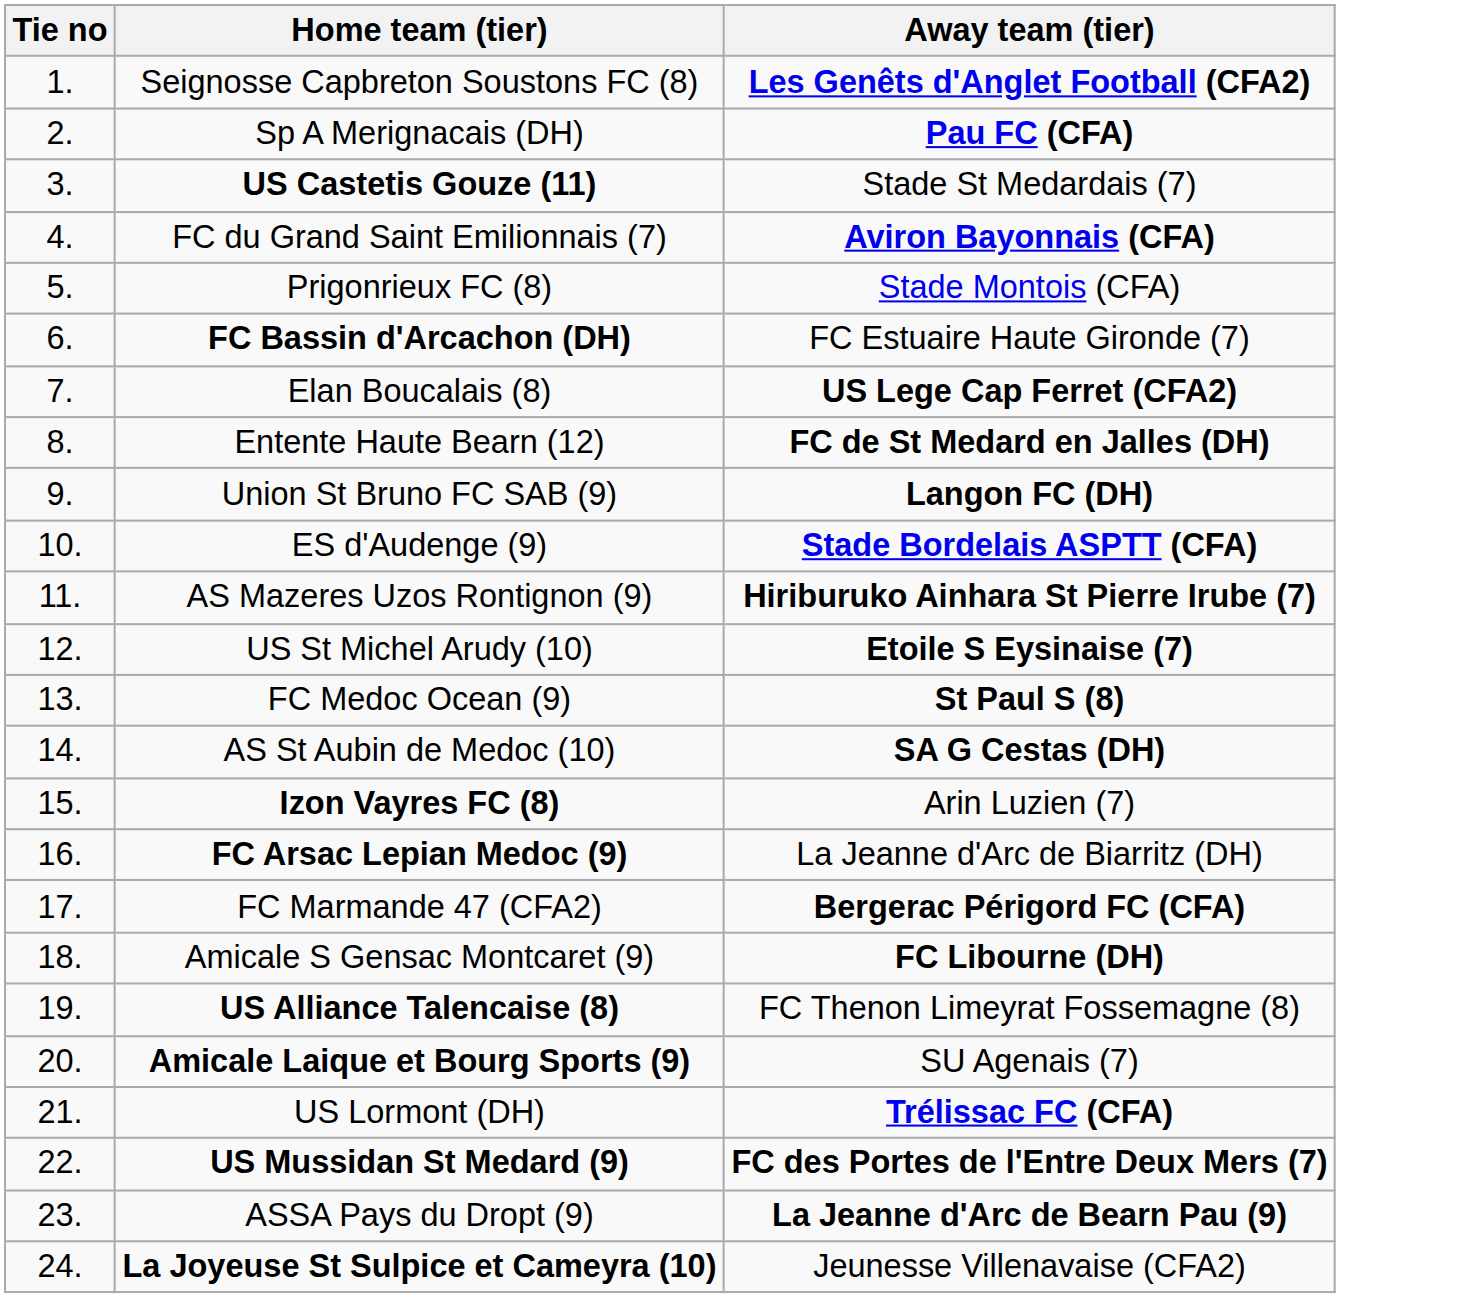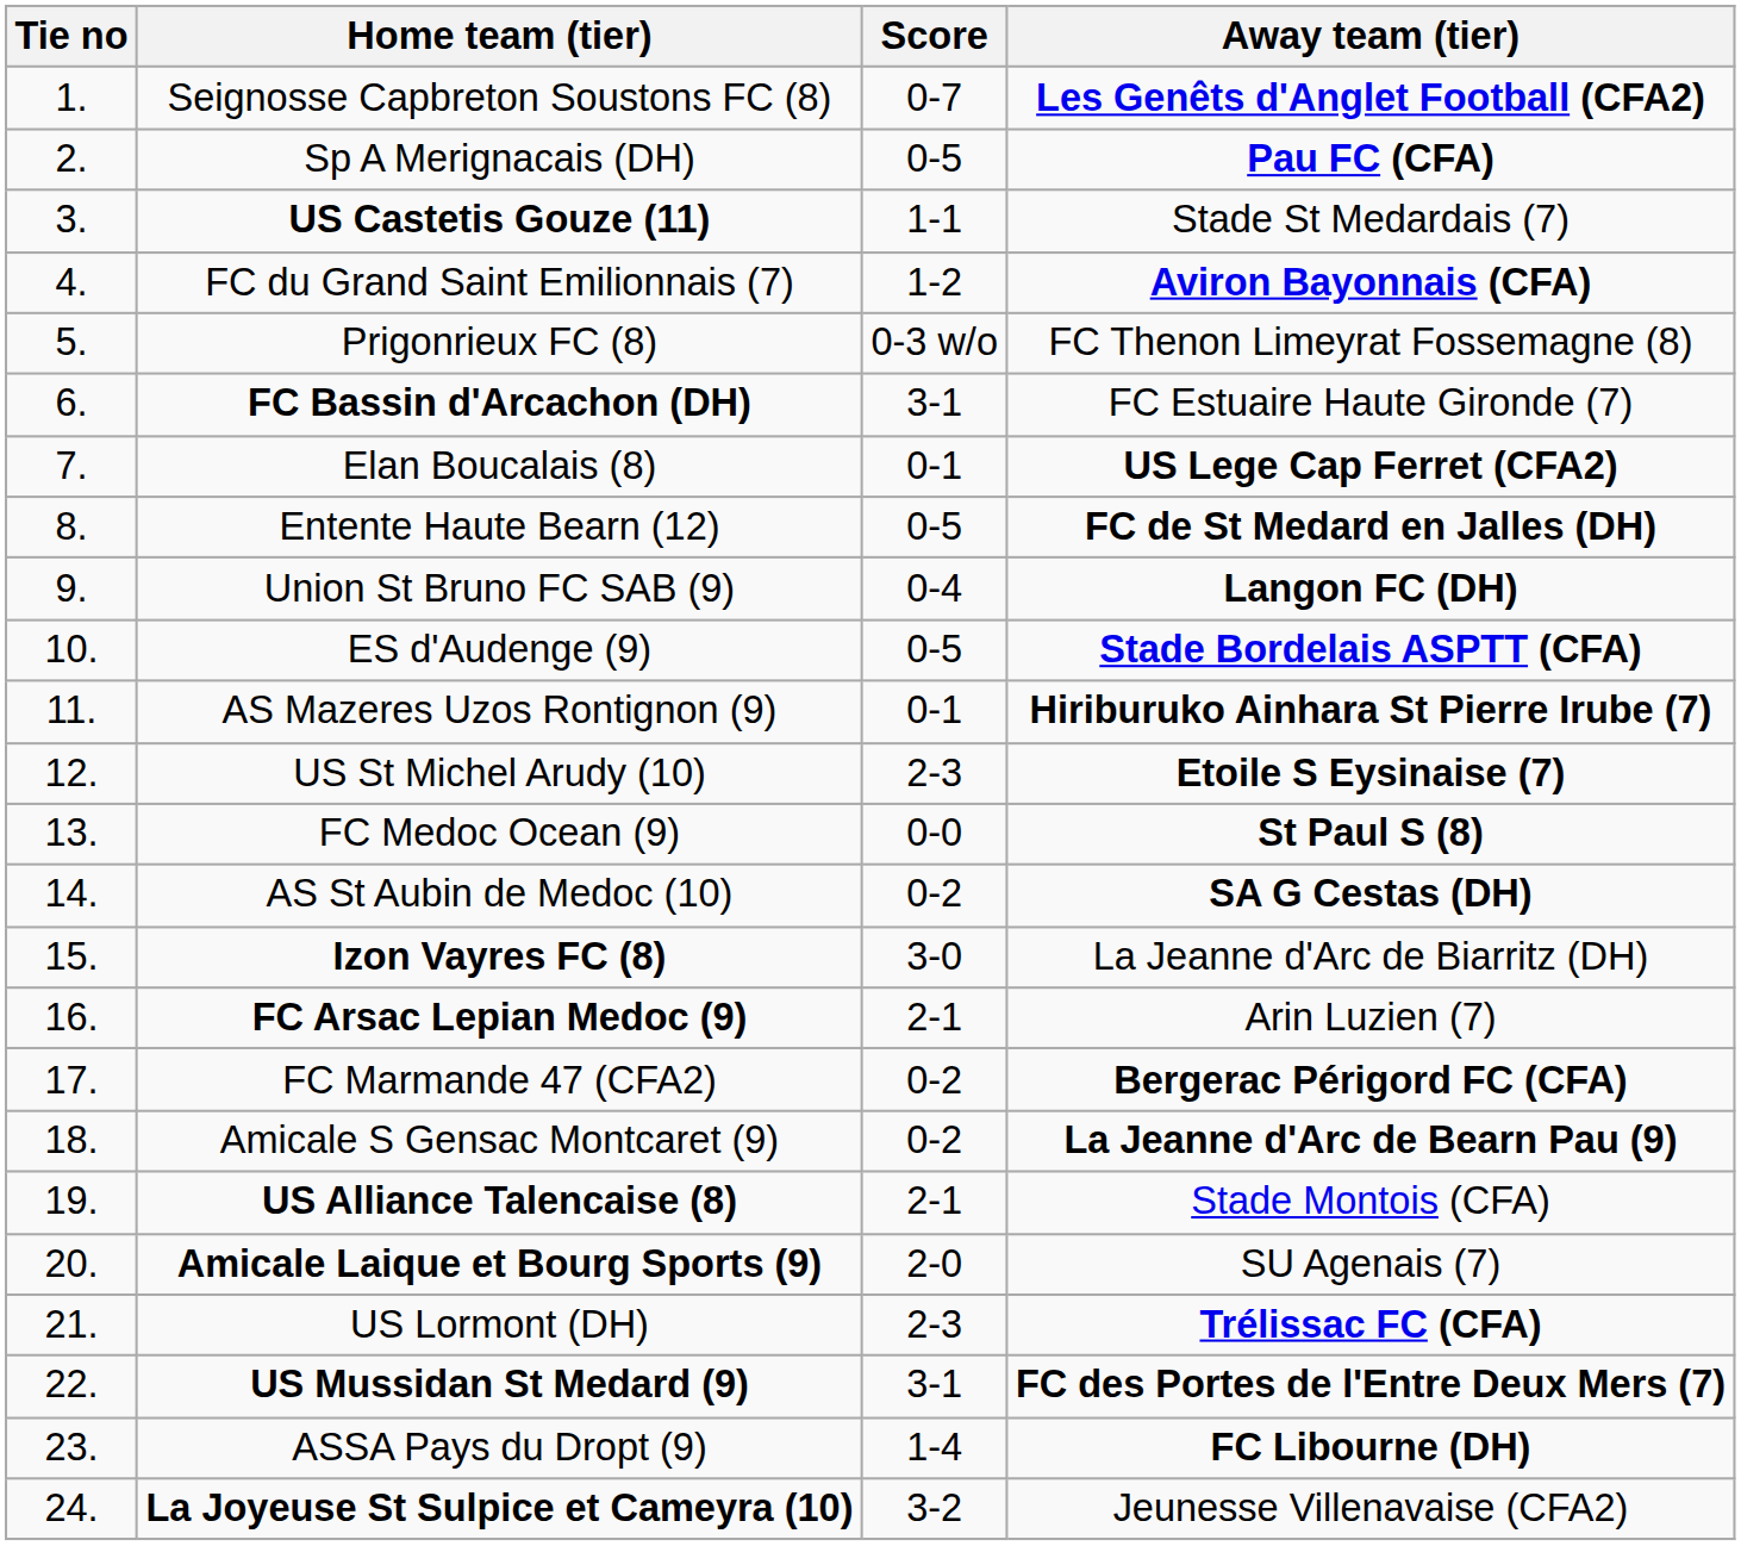+ column: Score | 0-7 | 0-5 | 1-1 | 1-2 | 0-3 w/o | 3-1 | 0-1 | 0-5 | 0-4 | 0-5 | 0-1 | 2-3 | 0-0 | 0-2 | 3-0 | 2-1 | 0-2 | 0-2 | 2-1 | 2-0 | 2-3 | 3-1 | 1-4 | 3-2
Prigonrieux FC (8) | Away team (tier): Stade Montois (CFA) -> FC Thenon Limeyrat Fossemagne (8)
Izon Vayres FC (8) | Away team (tier): Arin Luzien (7) -> La Jeanne d'Arc de Biarritz (DH)
FC Arsac Lepian Medoc (9) | Away team (tier): La Jeanne d'Arc de Biarritz (DH) -> Arin Luzien (7)
Amicale S Gensac Montcaret (9) | Away team (tier): FC Libourne (DH) -> La Jeanne d'Arc de Bearn Pau (9)
US Alliance Talencaise (8) | Away team (tier): FC Thenon Limeyrat Fossemagne (8) -> Stade Montois (CFA)
ASSA Pays du Dropt (9) | Away team (tier): La Jeanne d'Arc de Bearn Pau (9) -> FC Libourne (DH)
